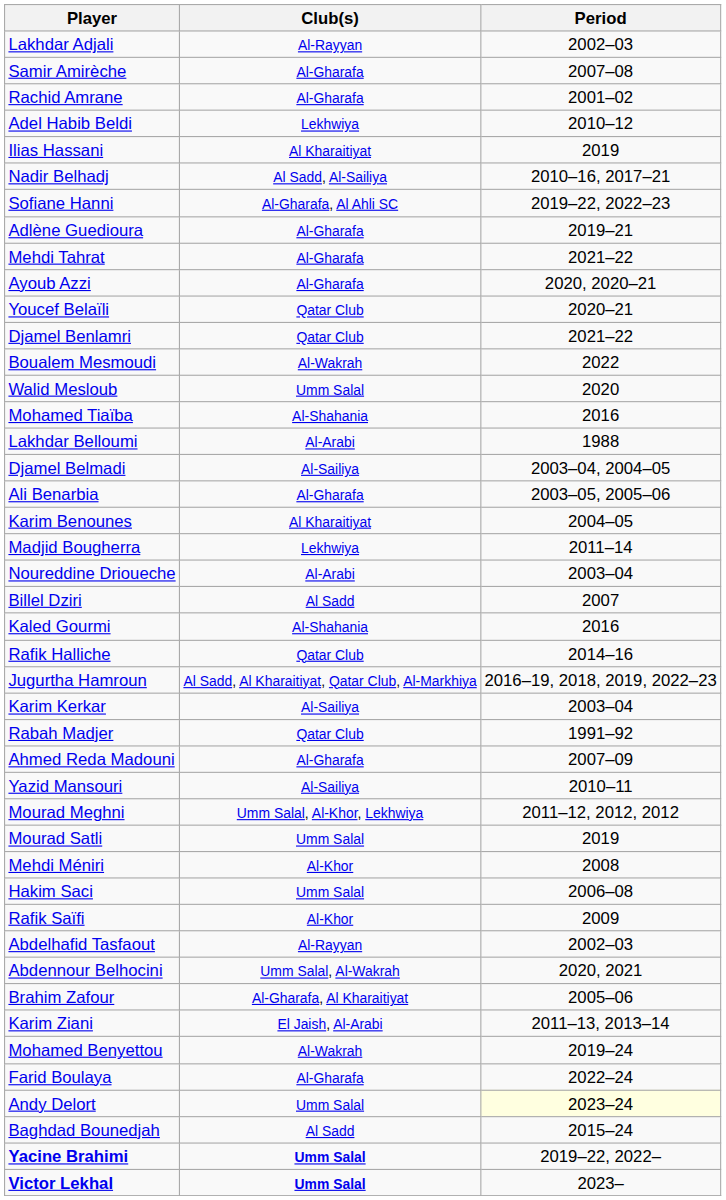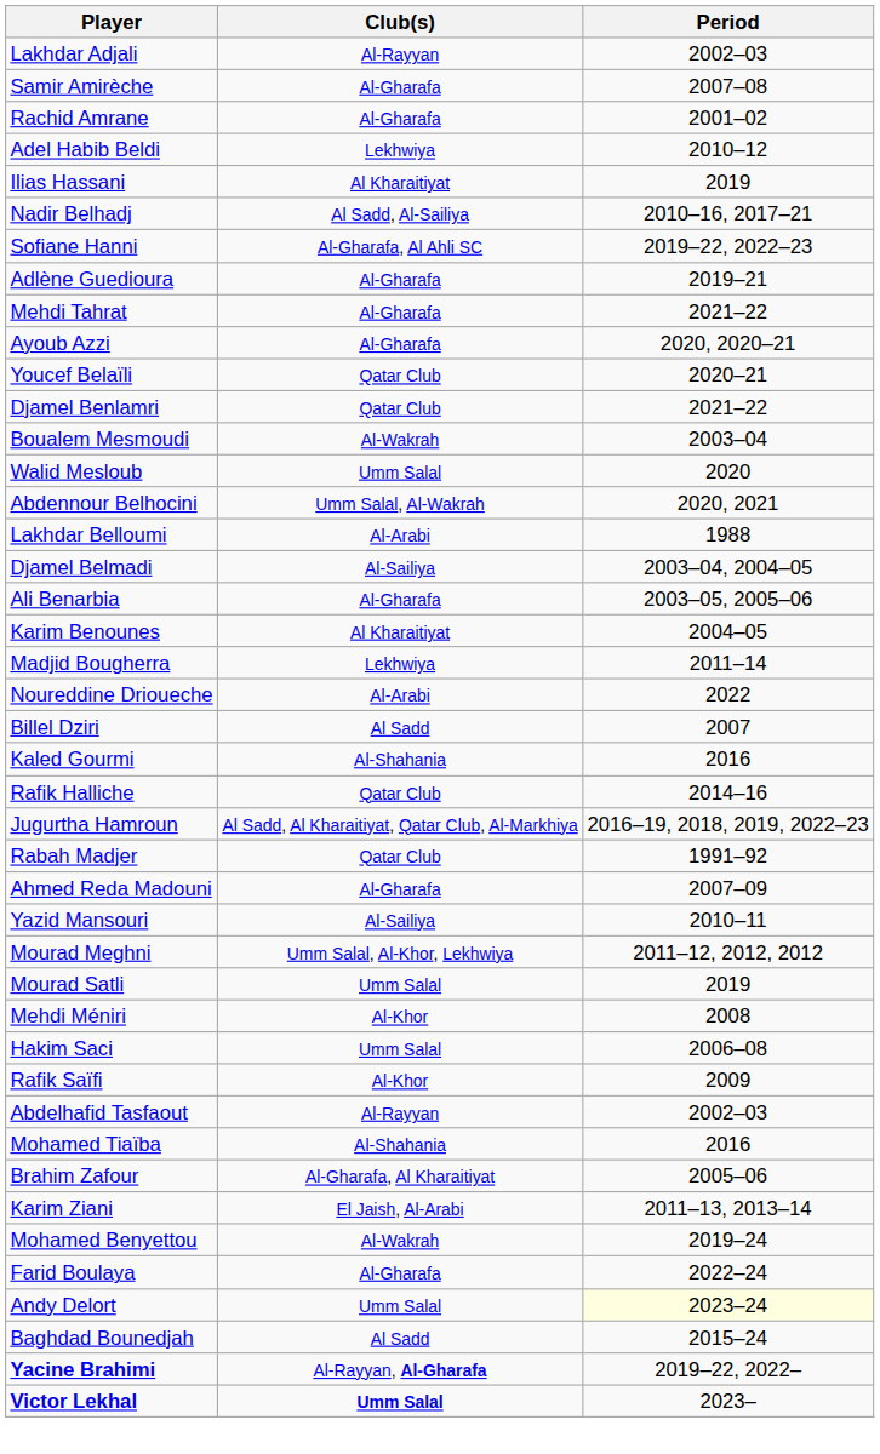Boualem Mesmoudi | Period: 2022 -> 2003–04
rows swapped: Abdennour Belhocini <-> Mohamed Tiaïba
Noureddine Drioueche | Period: 2003–04 -> 2022
- row: Karim Kerkar | Al-Sailiya | 2003–04
Yacine Brahimi | Club(s): Umm Salal -> Al-Rayyan, Al-Gharafa
